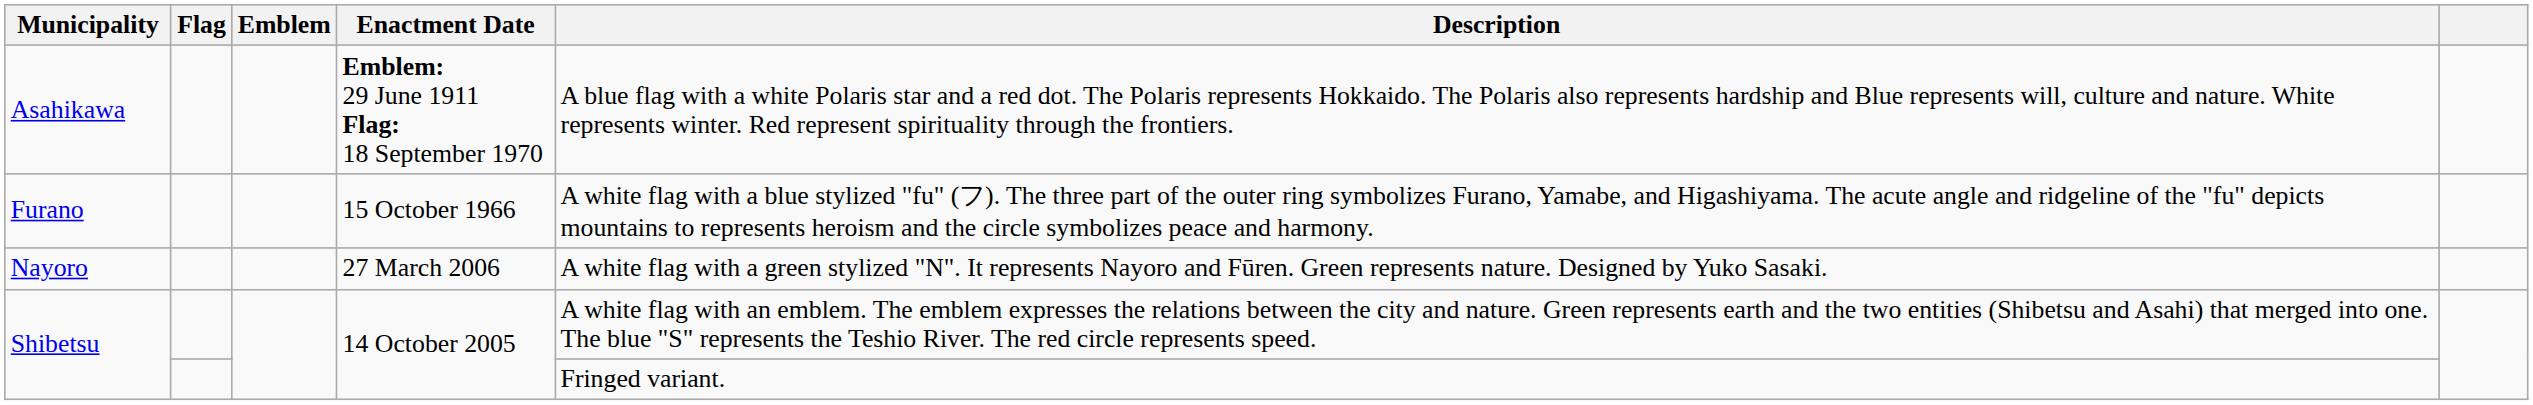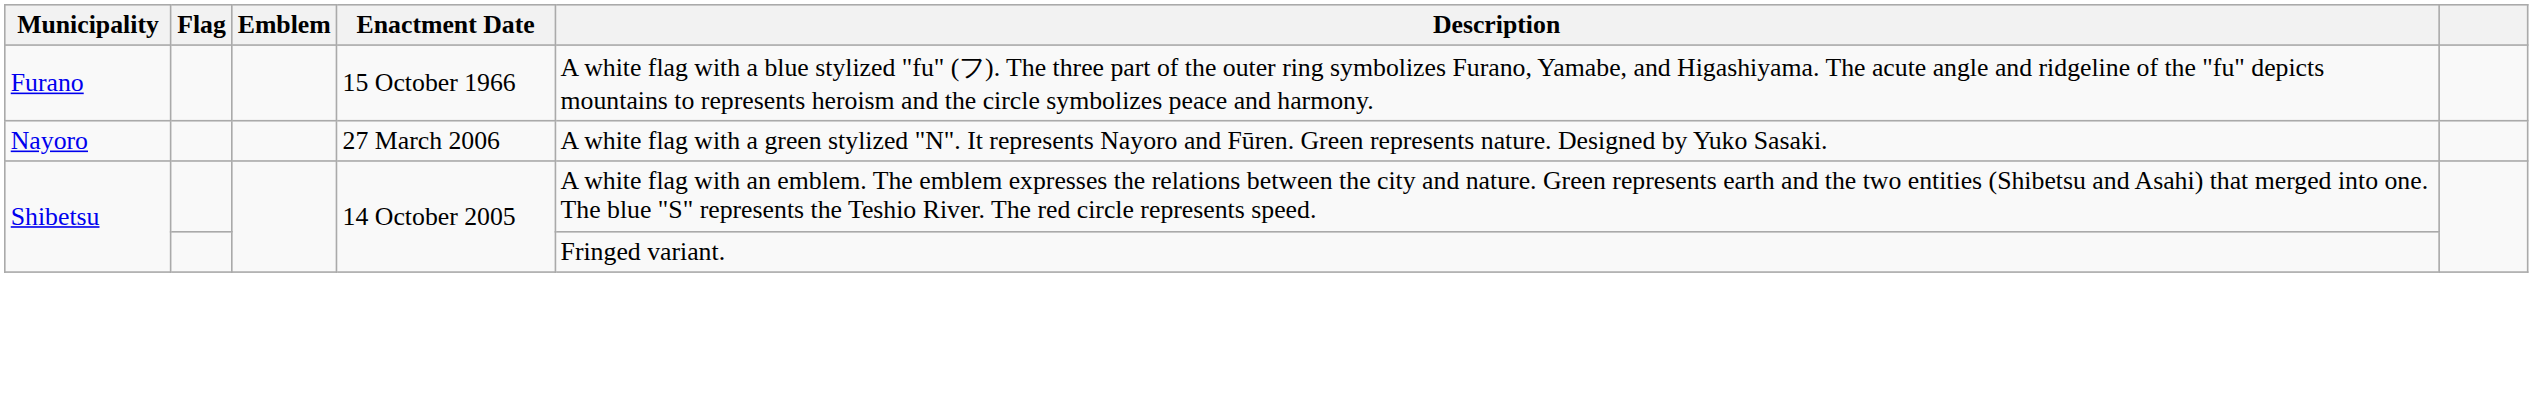- row: Asahikawa | Emblem: 29 June 1911 Flag: 18 September 1970 | A blue flag with a white Polaris star and a red dot. The Polaris represents Hokkaido. The Polaris also represents hardship and Blue represents will, culture and nature. White represents winter. Red represent spirituality through the frontiers.
